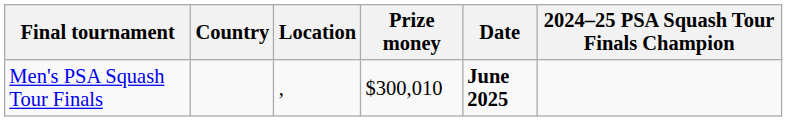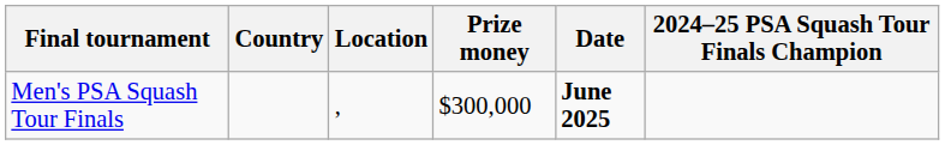Men's PSA Squash Tour Finals | Prize money: $300,010 -> $300,000
